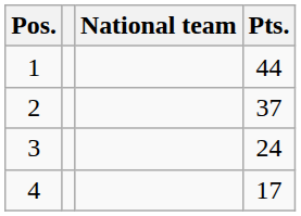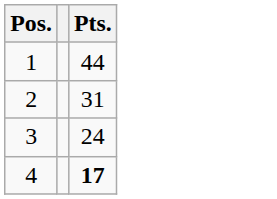- column: National team
2 | Pts.: 37 -> 31
4 | Pts.: normal -> bold
